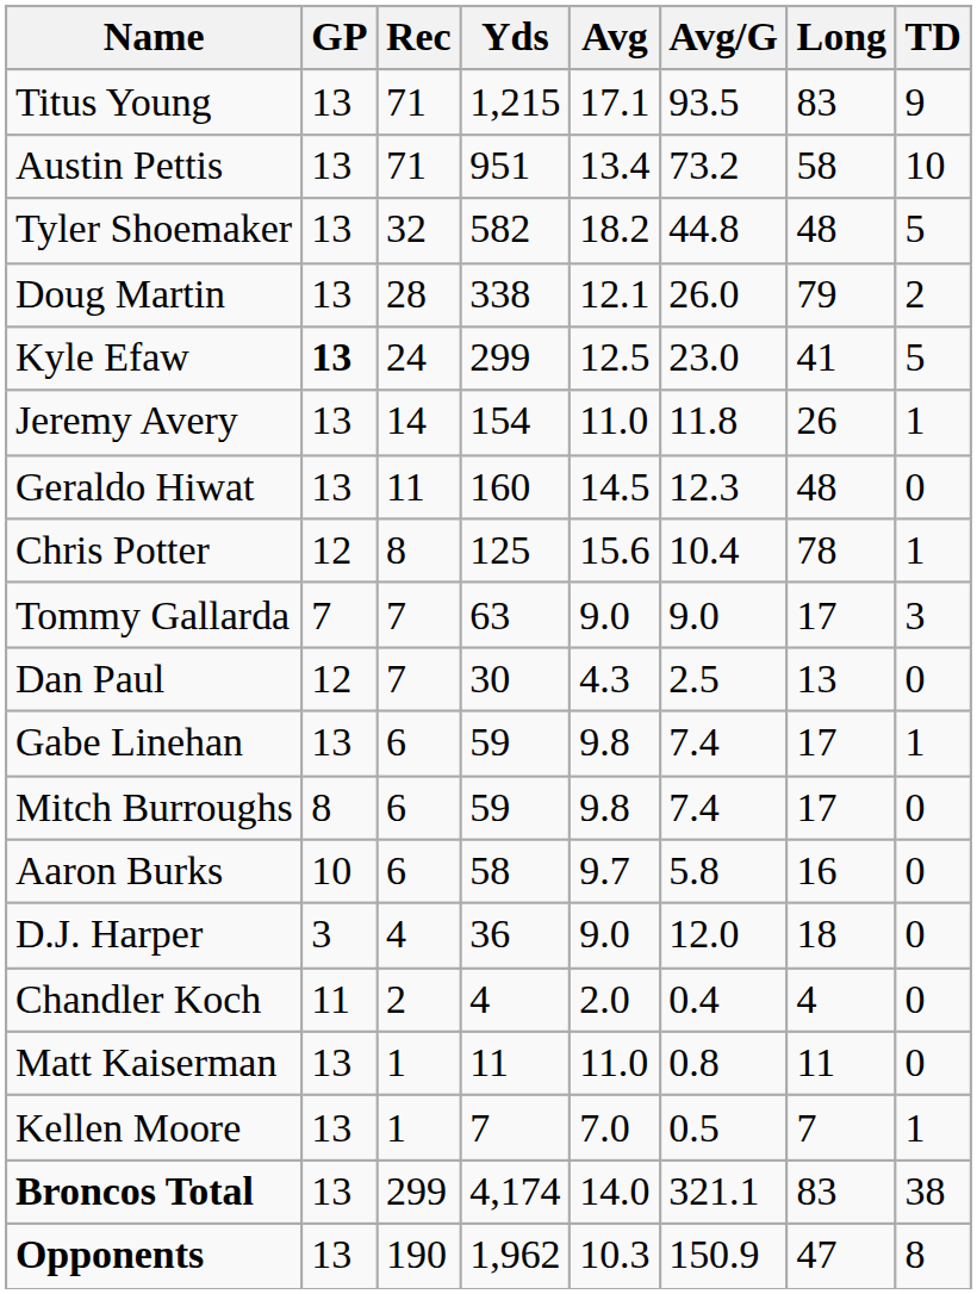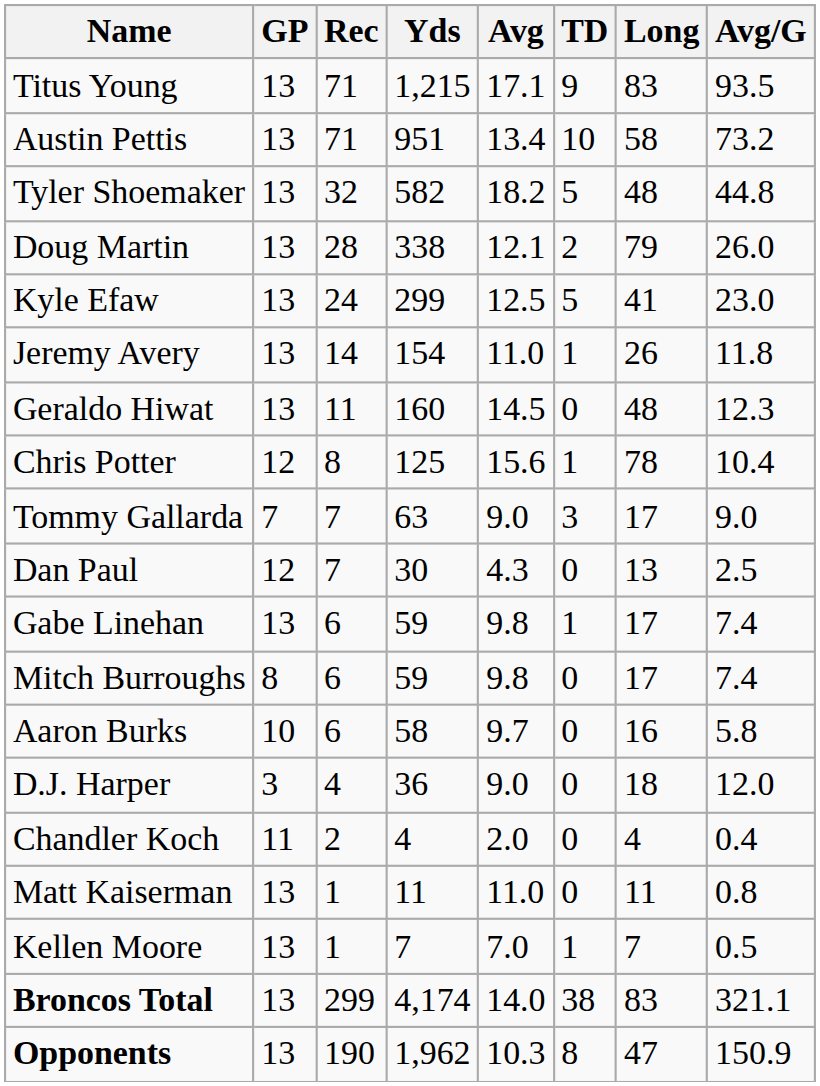columns swapped: TD <-> Avg/G
Kyle Efaw | GP: bold -> normal
